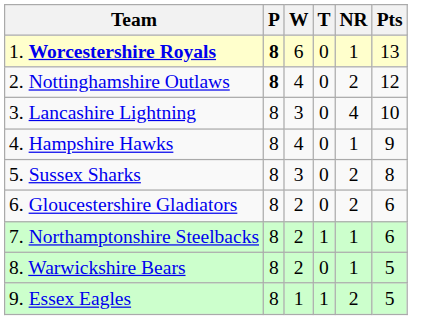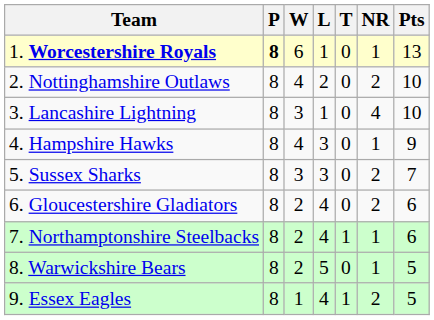+ column: L | 1 | 2 | 1 | 3 | 3 | 4 | 4 | 5 | 4
2. Nottinghamshire Outlaws | P: bold -> normal
2. Nottinghamshire Outlaws | Pts: 12 -> 10
5. Sussex Sharks | Pts: 8 -> 7
